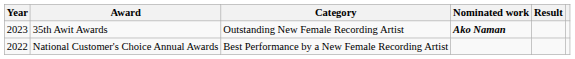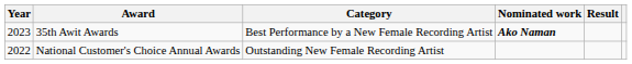35th Awit Awards | Category: Outstanding New Female Recording Artist -> Best Performance by a New Female Recording Artist
National Customer's Choice Annual Awards | Category: Best Performance by a New Female Recording Artist -> Outstanding New Female Recording Artist
